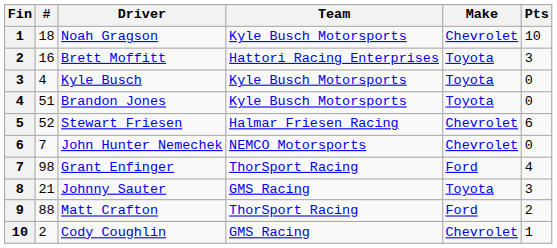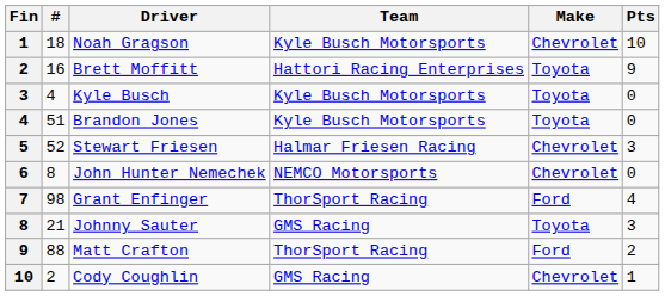Brett Moffitt | Pts: 3 -> 9
Stewart Friesen | Pts: 6 -> 3
John Hunter Nemechek | #: 7 -> 8
